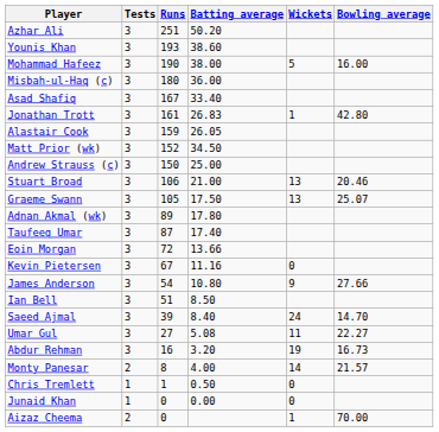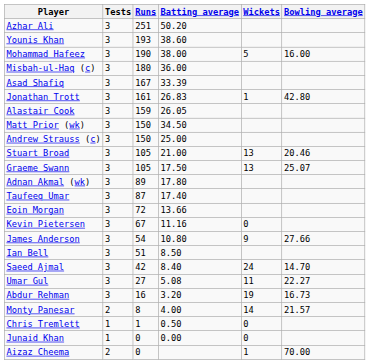Asad Shafiq | Batting average: 33.40 -> 33.39
Matt Prior (wk) | Runs: 152 -> 150
Stuart Broad | Runs: 106 -> 105
Saeed Ajmal | Runs: 39 -> 42
